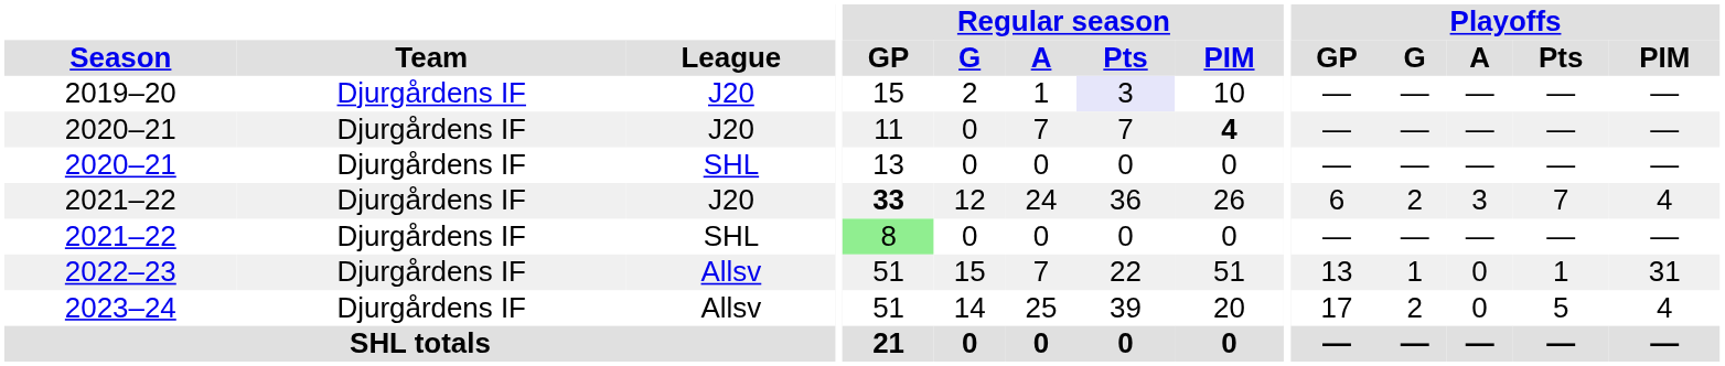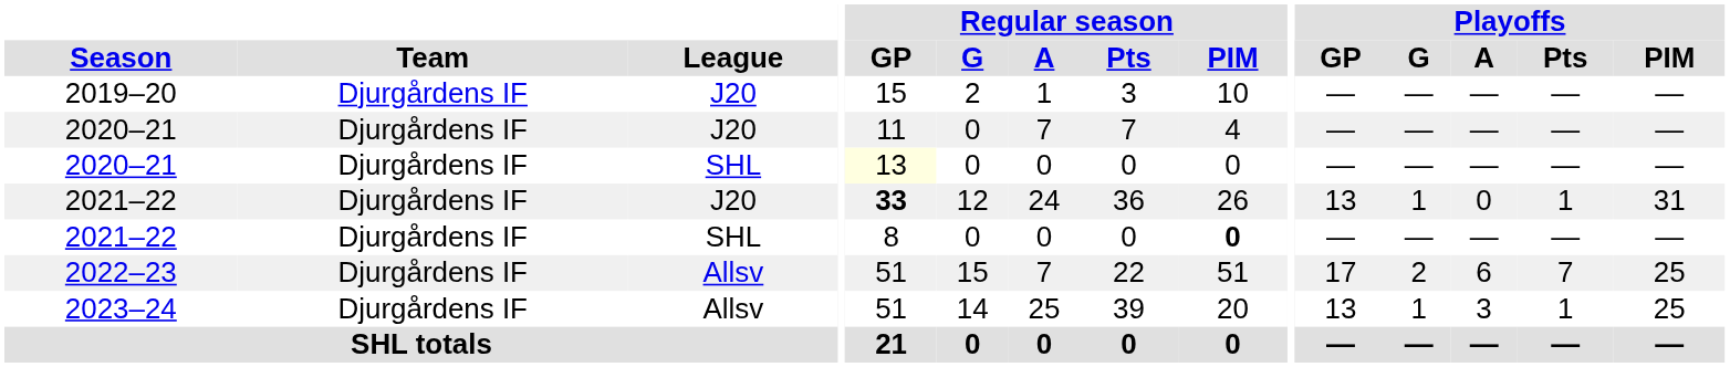2019–20 | Regular season / Pts: lavender background -> no background
2020–21 / J20 | Regular season / PIM: bold -> normal
2020–21 / SHL | Regular season / GP: no background -> lightyellow background
2021–22 / J20 | Playoffs / GP: 6 -> 13
2021–22 / J20 | Playoffs / G: 2 -> 1
2021–22 / J20 | Playoffs / A: 3 -> 0
2021–22 / J20 | Playoffs / Pts: 7 -> 1
2021–22 / J20 | Playoffs / PIM: 4 -> 31
2021–22 / SHL | Regular season / GP: lightgreen background -> no background
2021–22 / SHL | Regular season / PIM: normal -> bold
2022–23 | Playoffs / GP: 13 -> 17
2022–23 | Playoffs / G: 1 -> 2
2022–23 | Playoffs / A: 0 -> 6
2022–23 | Playoffs / Pts: 1 -> 7
2022–23 | Playoffs / PIM: 31 -> 25
2023–24 | Playoffs / GP: 17 -> 13
2023–24 | Playoffs / G: 2 -> 1
2023–24 | Playoffs / A: 0 -> 3
2023–24 | Playoffs / Pts: 5 -> 1
2023–24 | Playoffs / PIM: 4 -> 25
